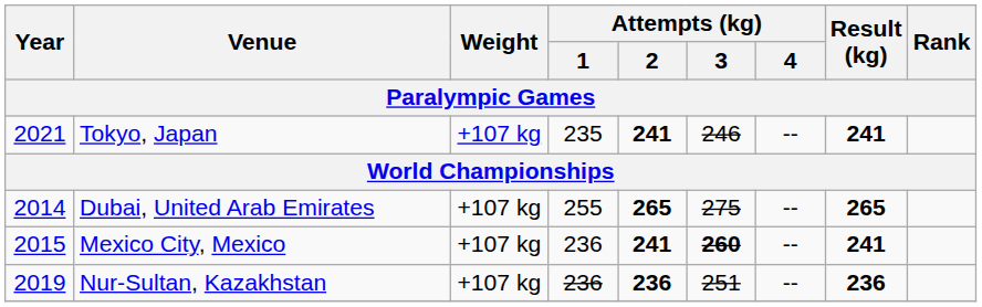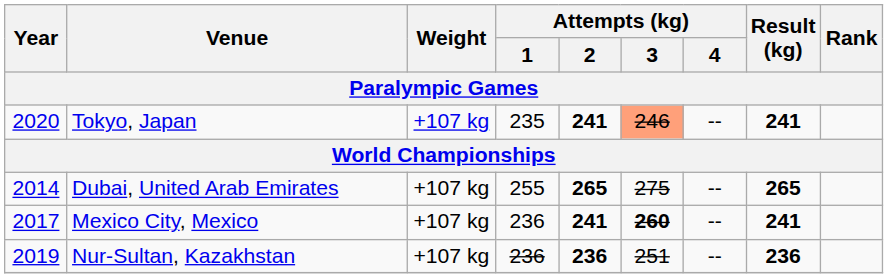Tokyo, Japan | Year: 2021 -> 2020
Tokyo, Japan | Attempts (kg) / 3: no background -> lightsalmon background
Mexico City, Mexico | Year: 2015 -> 2017
